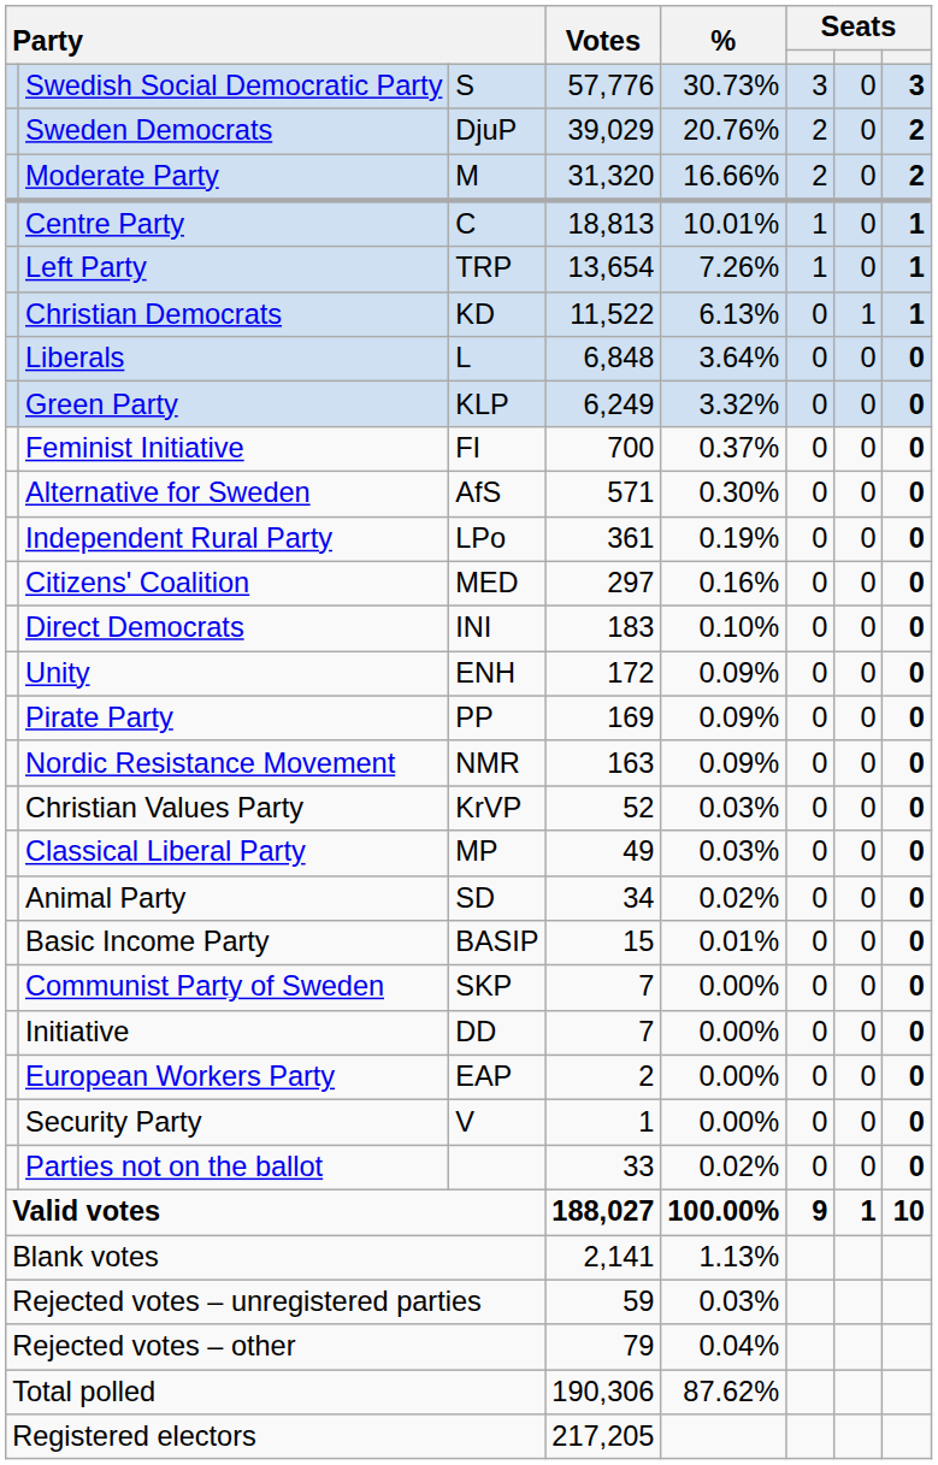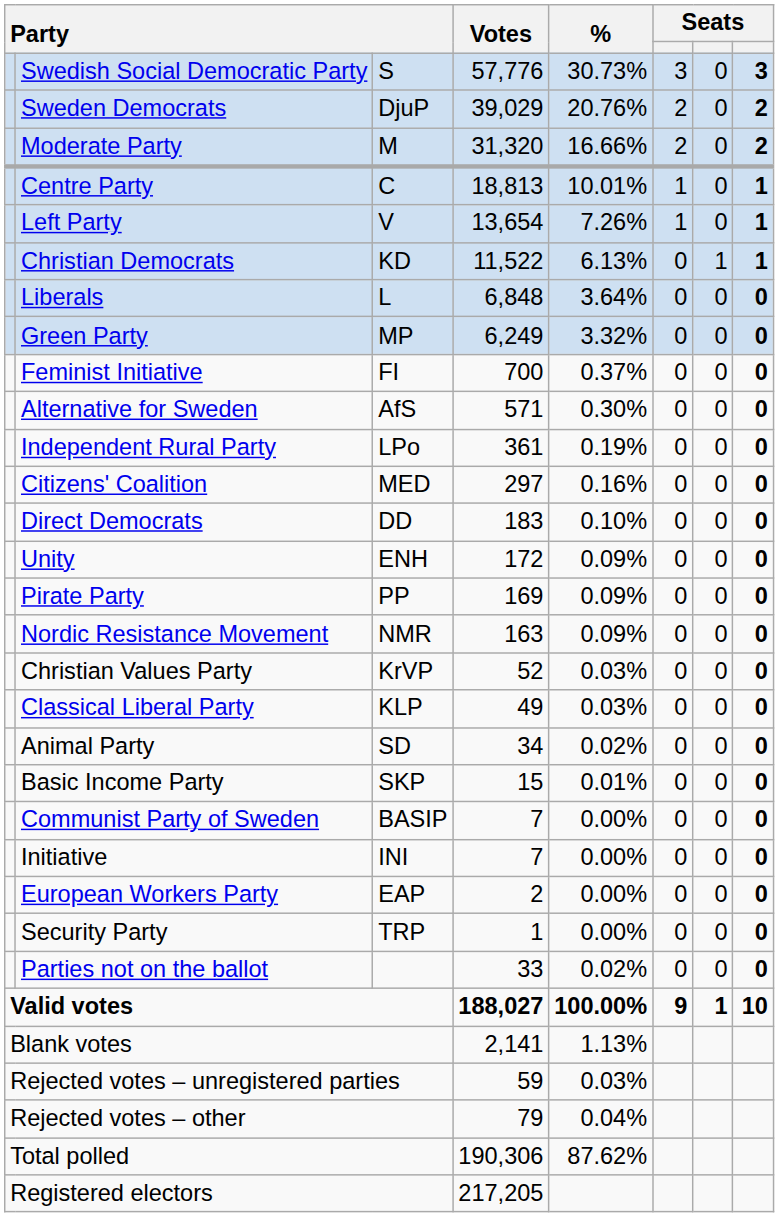Left Party | column 3: TRP -> V
Green Party | column 3: KLP -> MP
Direct Democrats | column 3: INI -> DD
Classical Liberal Party | column 3: MP -> KLP
Basic Income Party | column 3: BASIP -> SKP
Communist Party of Sweden | column 3: SKP -> BASIP
Initiative | column 3: DD -> INI
Security Party | column 3: V -> TRP
